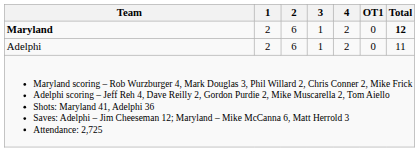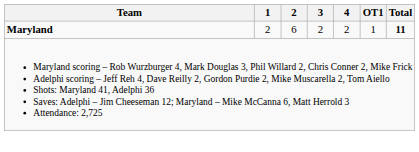Maryland | 3: 1 -> 2
Maryland | OT1: 0 -> 1
Maryland | Total: 12 -> 11
- row: Adelphi | 2 | 6 | 1 | 2 | 0 | 11
